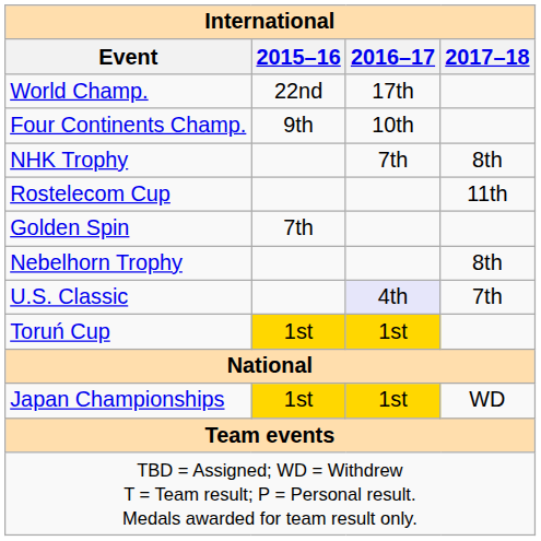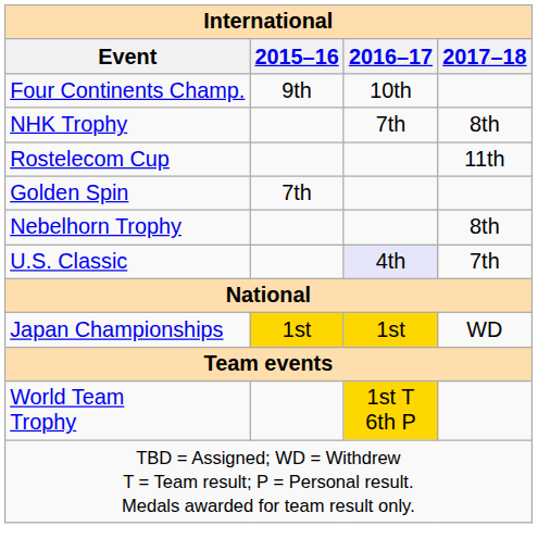- row: World Champ. | 22nd | 17th
- row: Toruń Cup | 1st | 1st
+ row: World Team Trophy | 1st T 6th P
